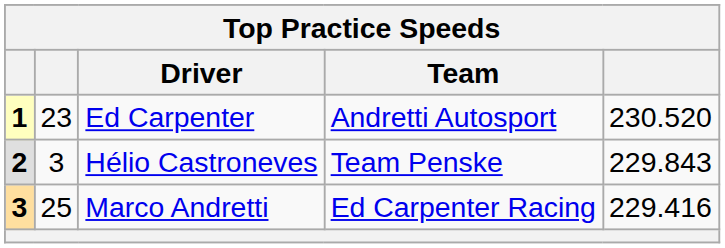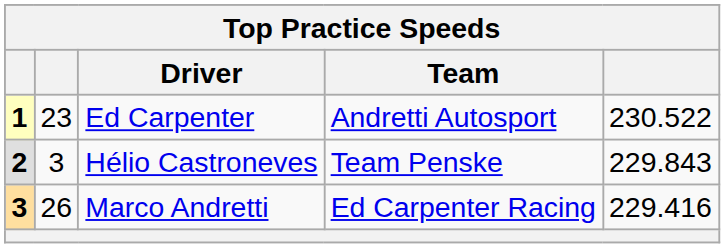Ed Carpenter | column 5: 230.520 -> 230.522
Marco Andretti | column 2: 25 -> 26
